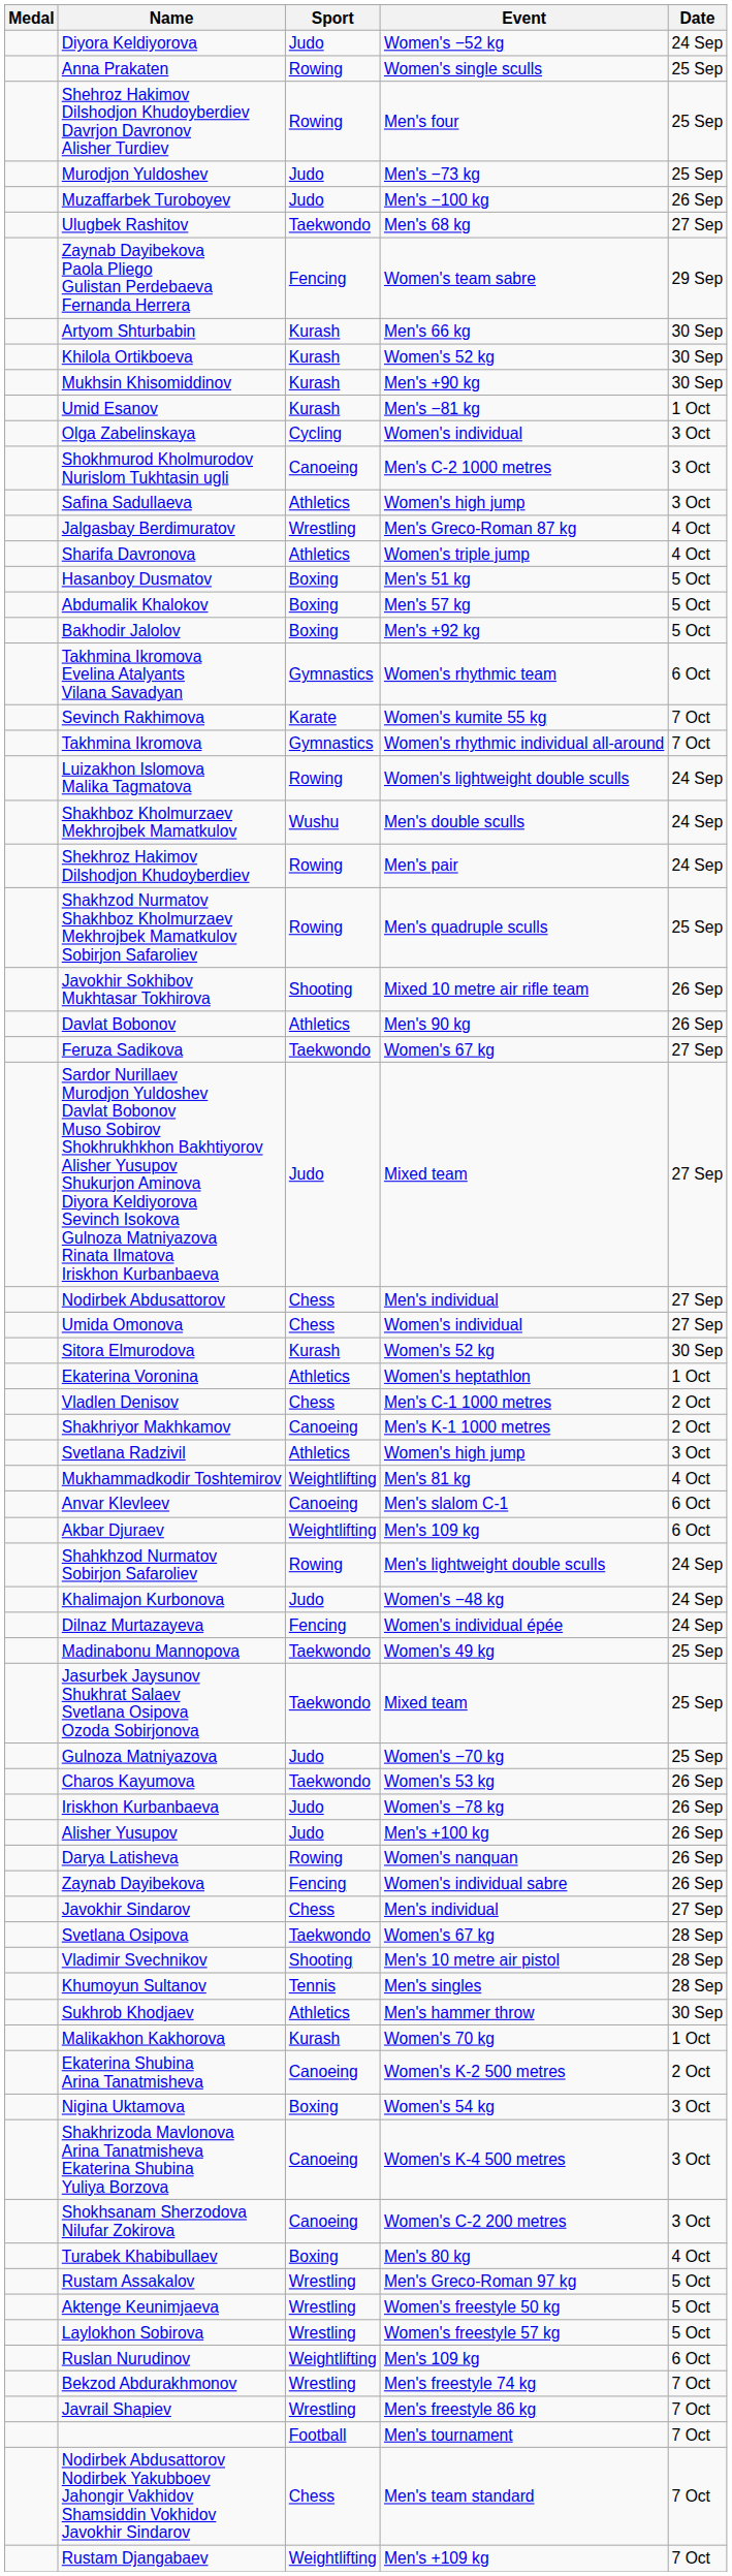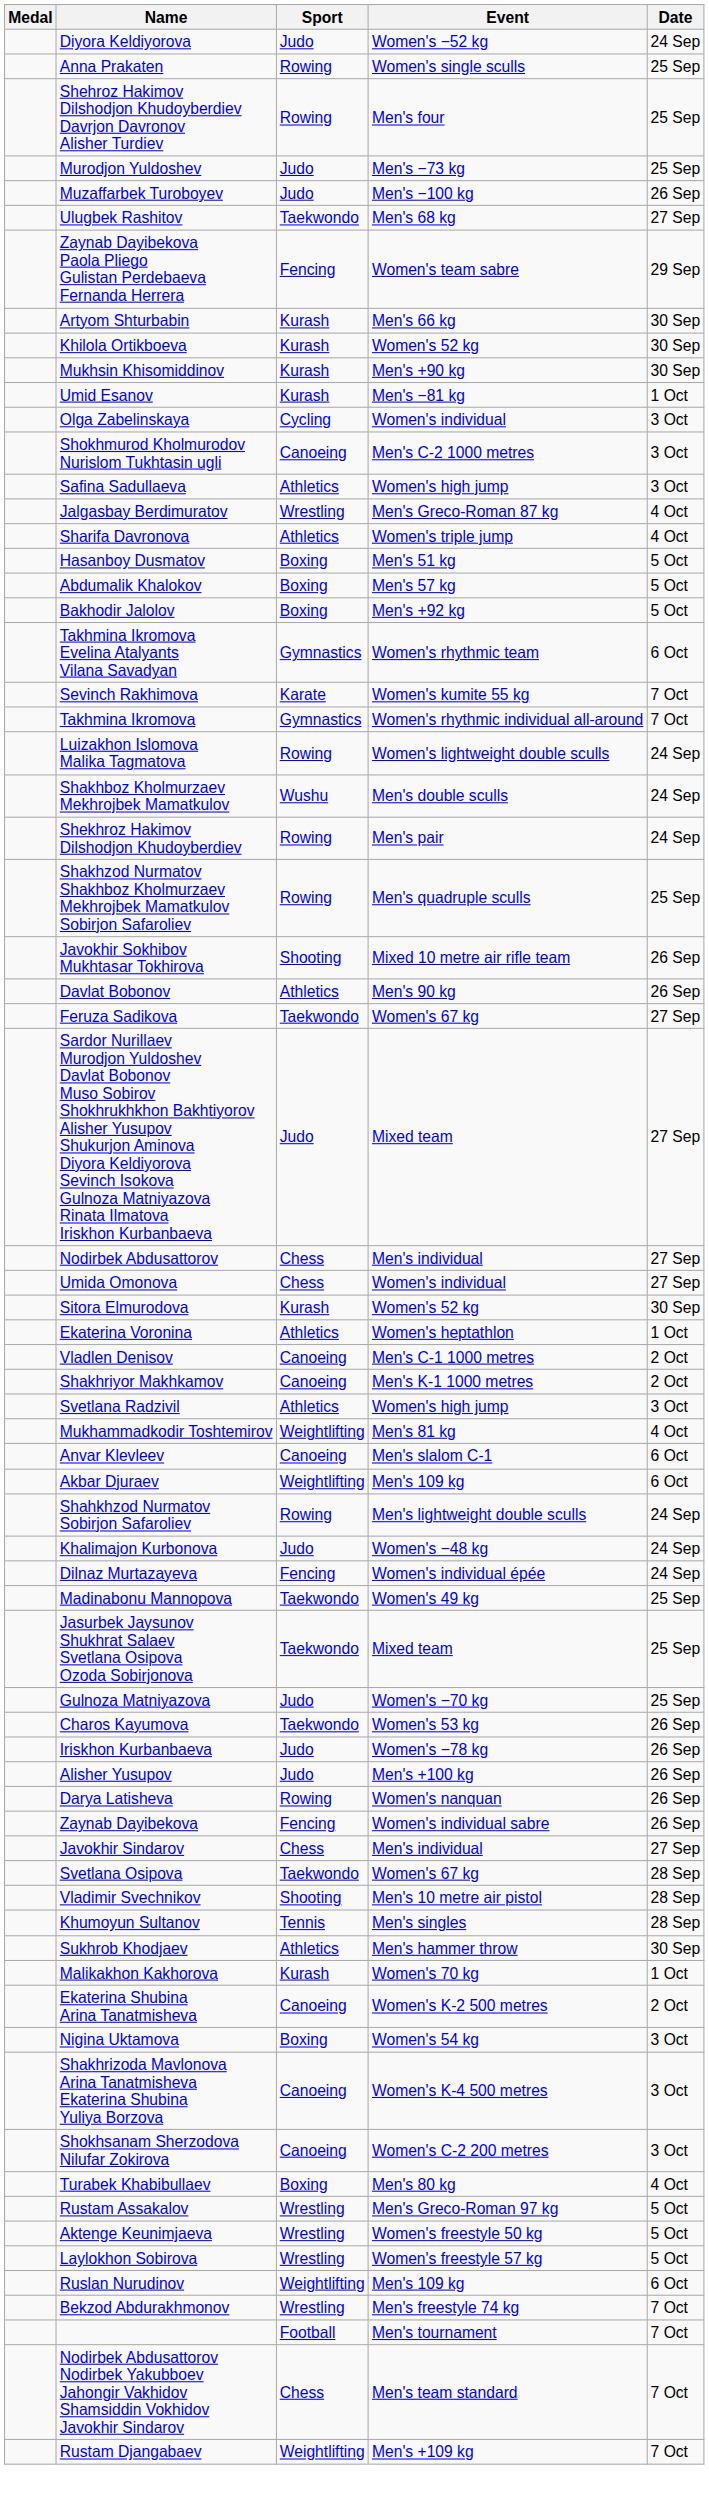Vladlen Denisov | Sport: Chess -> Canoeing
- row: Javrail Shapiev | Wrestling | Men's freestyle 86 kg | 7 Oct
